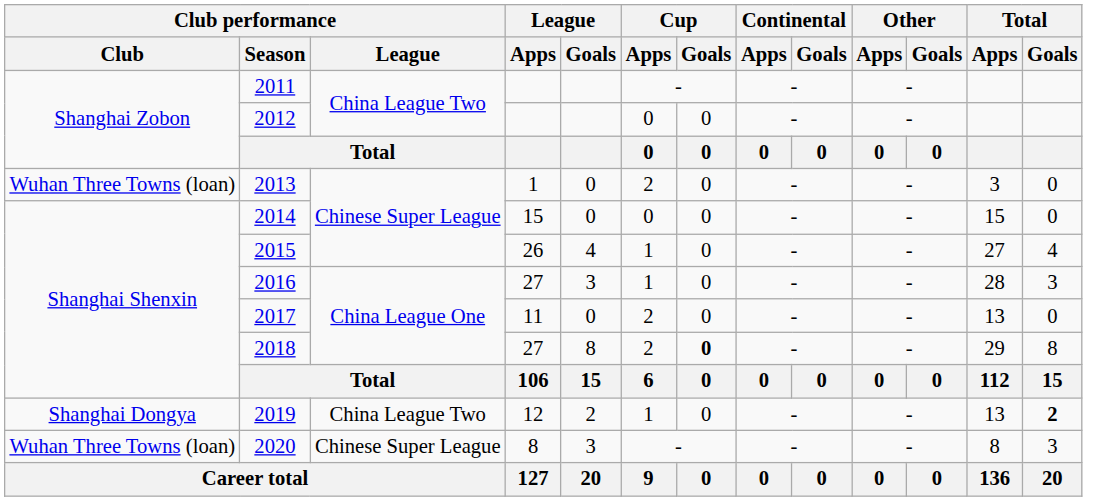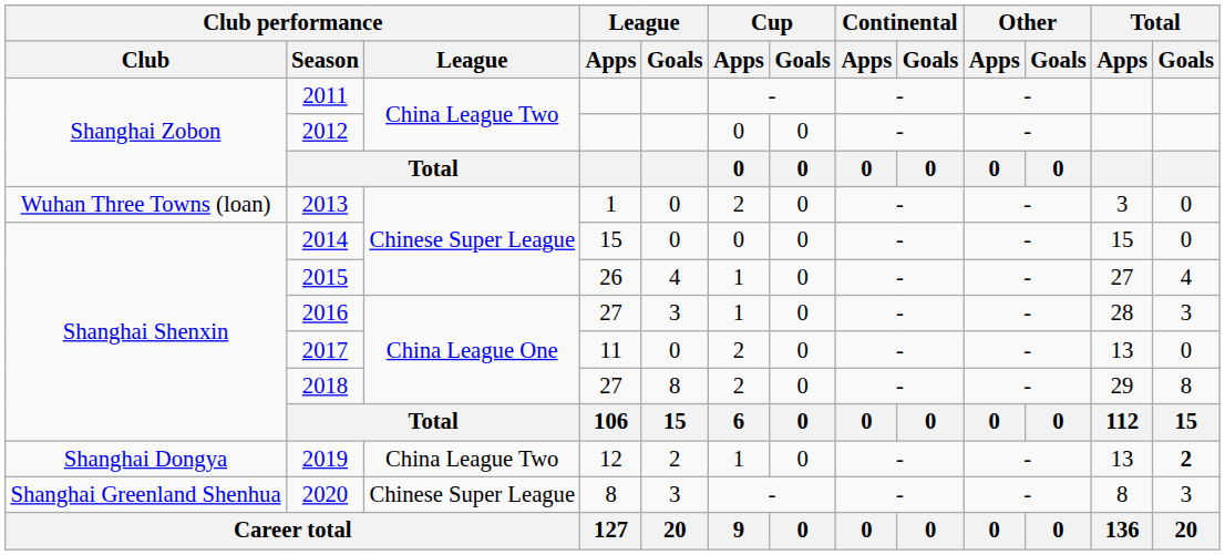2018 | Cup / Goals: bold -> normal
2020 | Club performance / Club: Wuhan Three Towns (loan) -> Shanghai Greenland Shenhua
